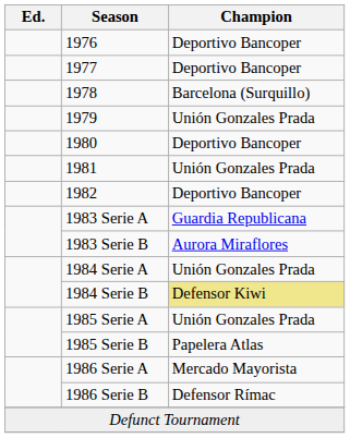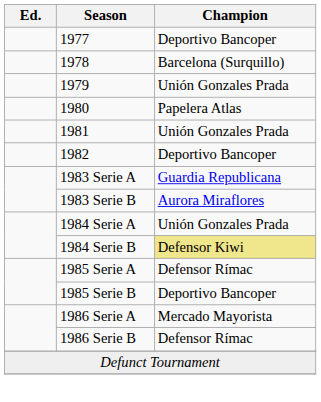- row: 1976 | Deportivo Bancoper
1980 | Champion: Deportivo Bancoper -> Papelera Atlas
1985 Serie A | Champion: Unión Gonzales Prada -> Defensor Rímac
1985 Serie B | Champion: Papelera Atlas -> Deportivo Bancoper
